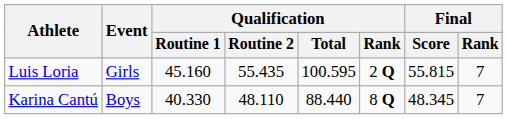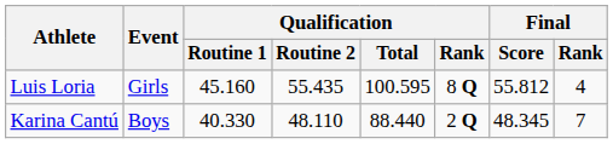Luis Loria | Qualification / Rank: 2 Q -> 8 Q
Luis Loria | Final / Score: 55.815 -> 55.812
Luis Loria | Final / Rank: 7 -> 4
Karina Cantú | Qualification / Rank: 8 Q -> 2 Q
